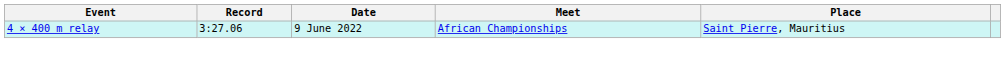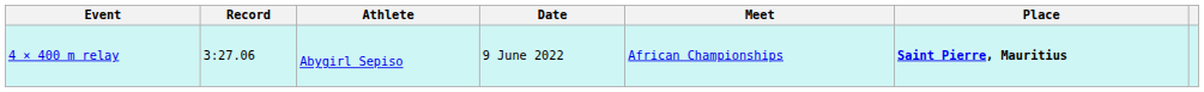+ column: Athlete | Abygirl Sepiso
4 × 400 m relay | Place: normal -> bold
